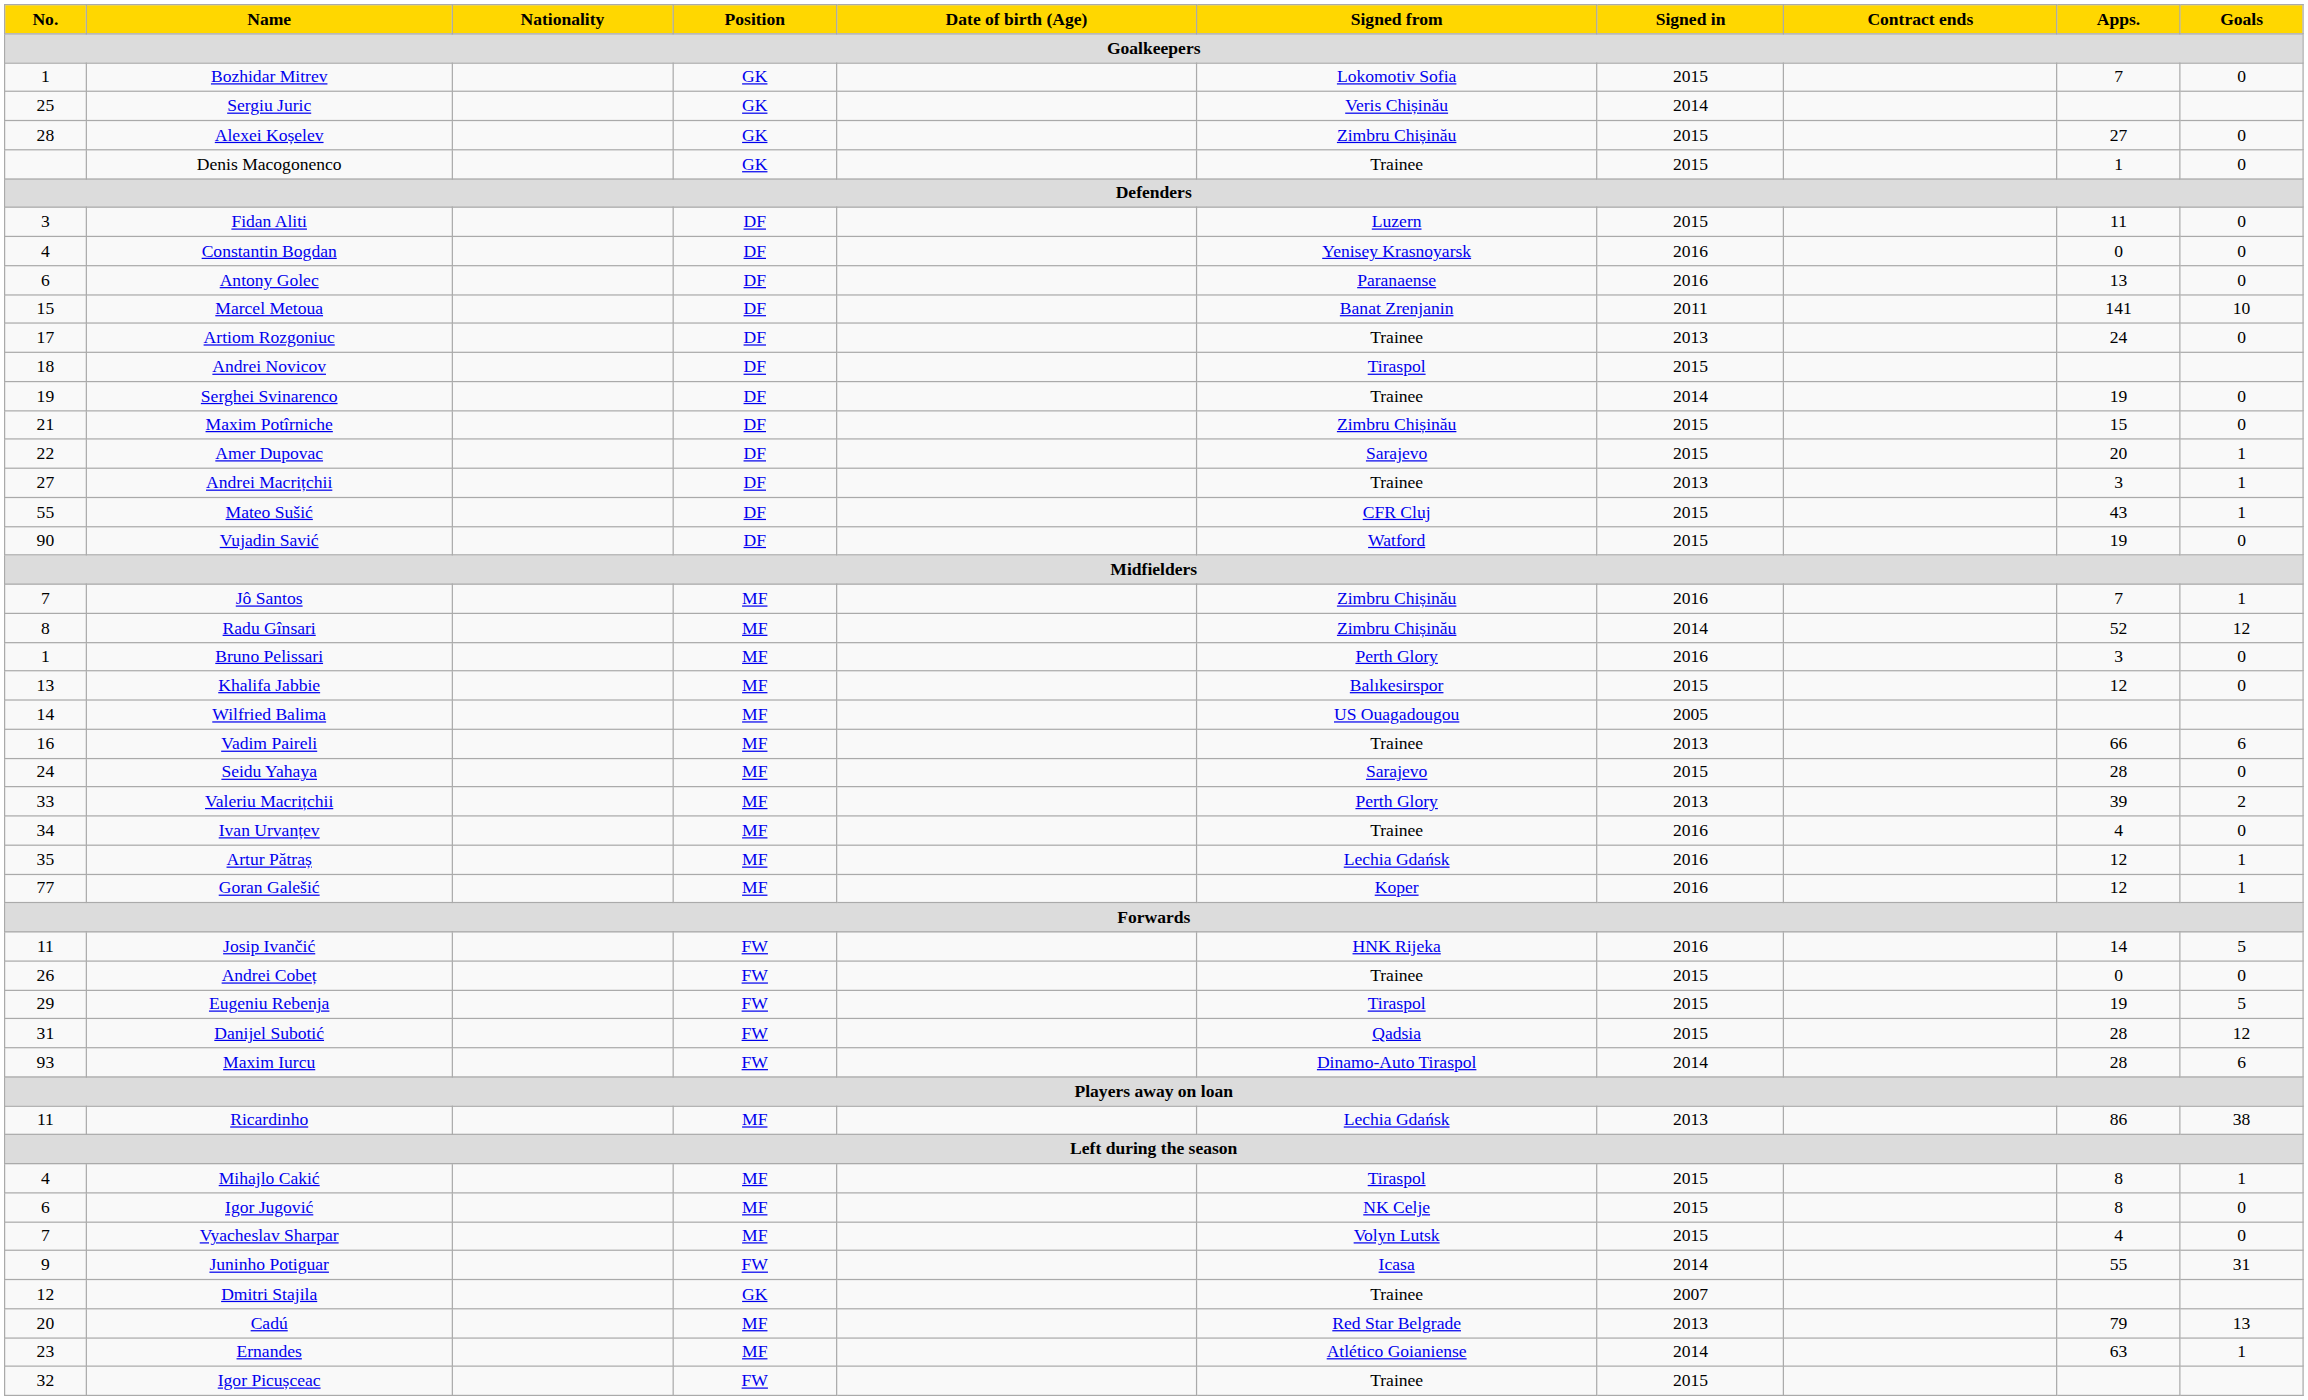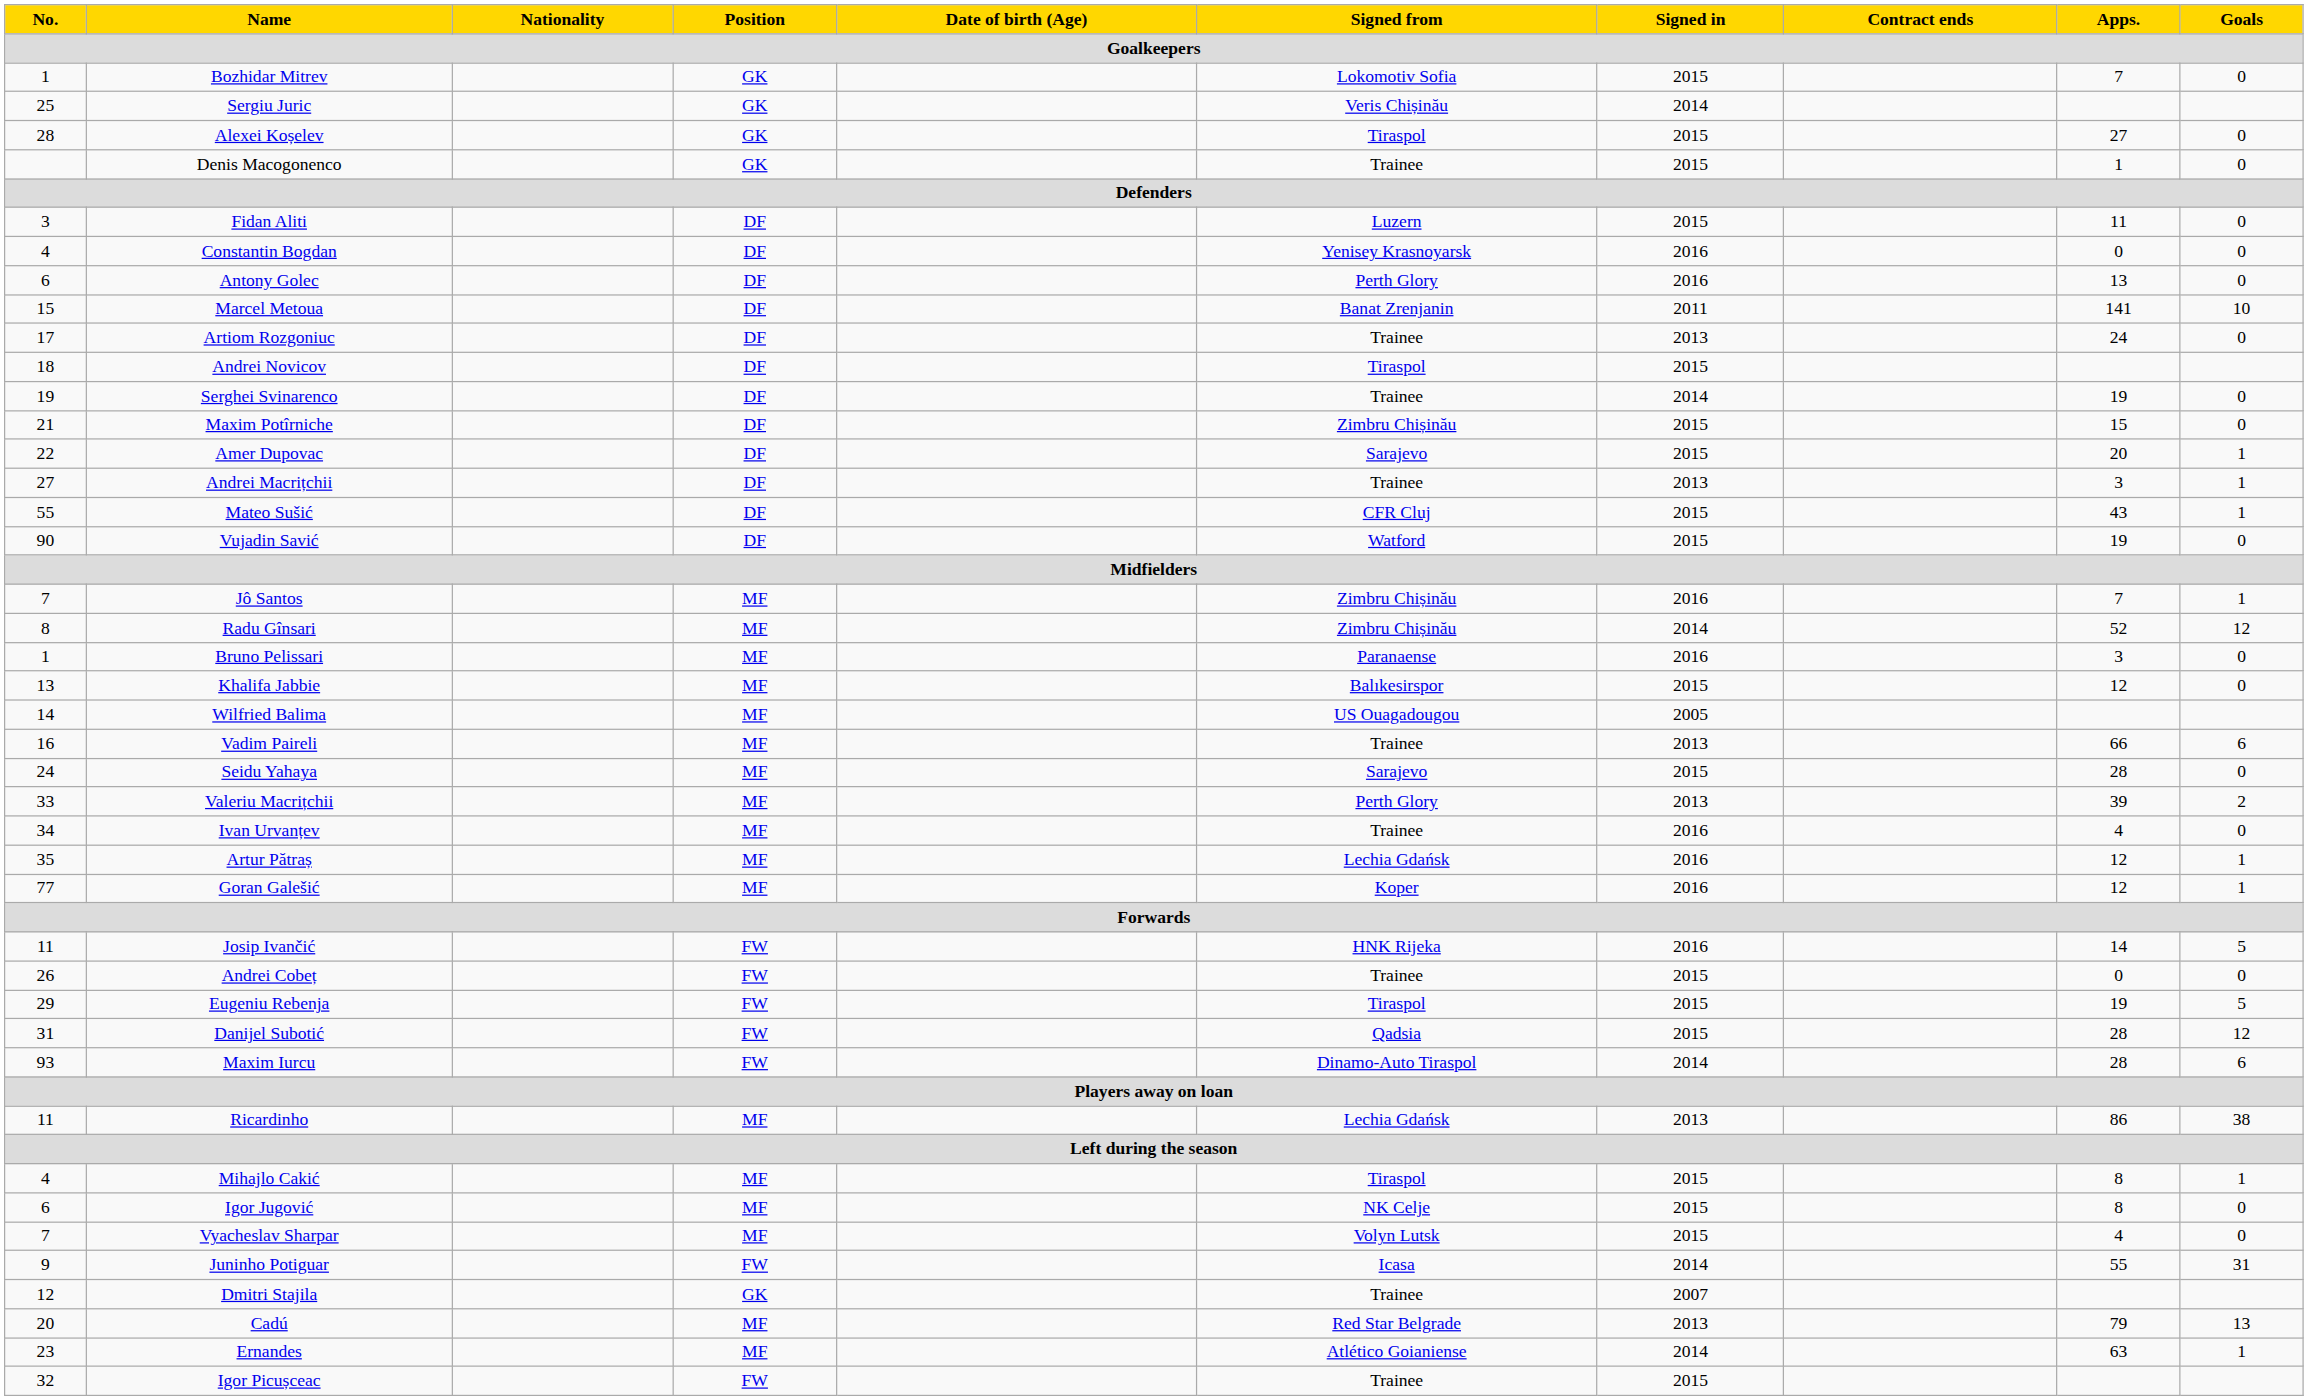Alexei Koșelev | Signed from: Zimbru Chișinău -> Tiraspol
Antony Golec | Signed from: Paranaense -> Perth Glory
Bruno Pelissari | Signed from: Perth Glory -> Paranaense
